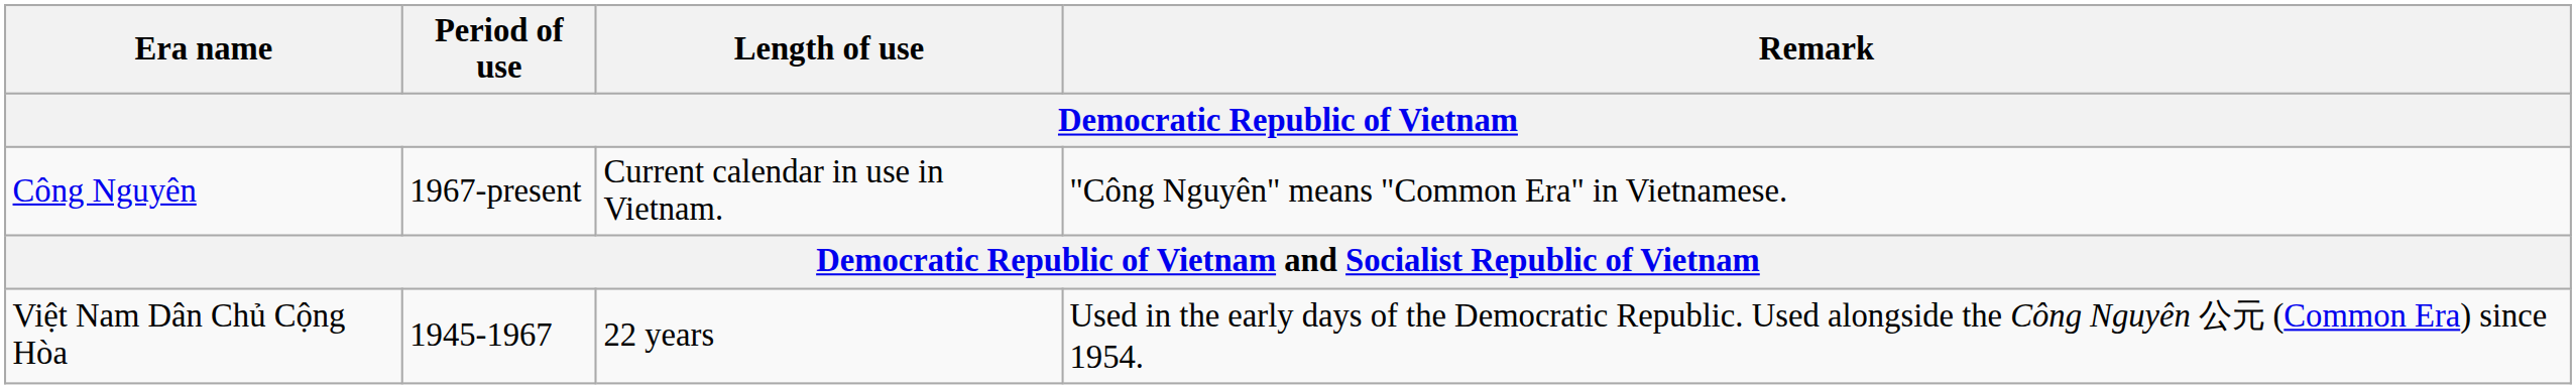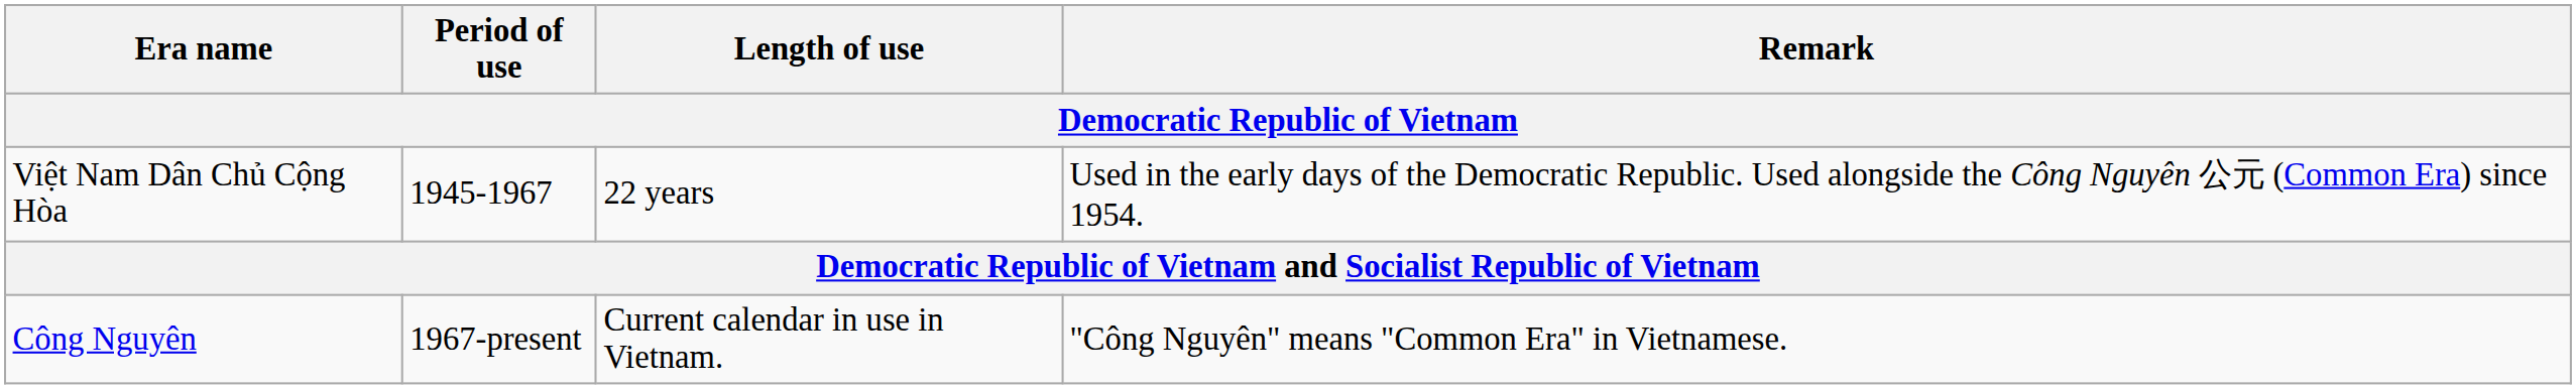rows swapped: Việt Nam Dân Chủ Cộng Hòa <-> Công Nguyên
